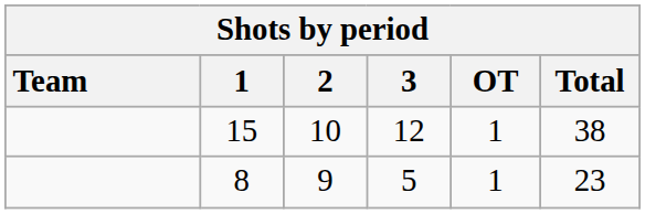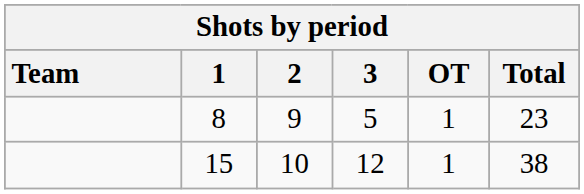rows swapped: 8 <-> 15
